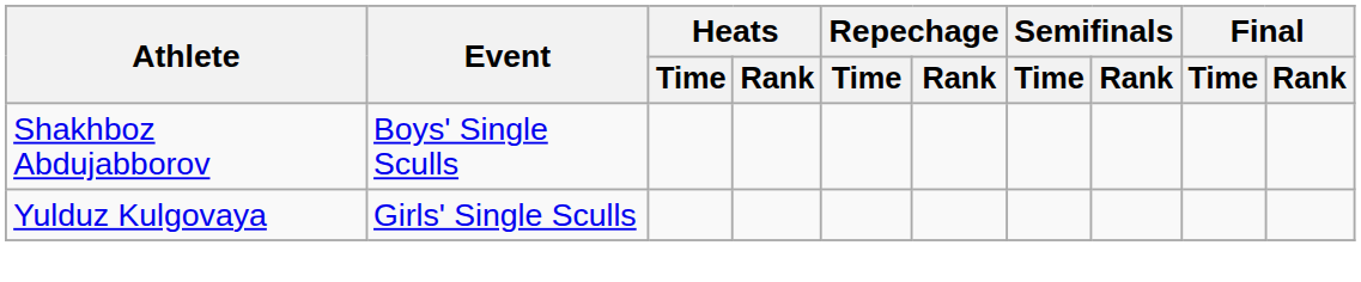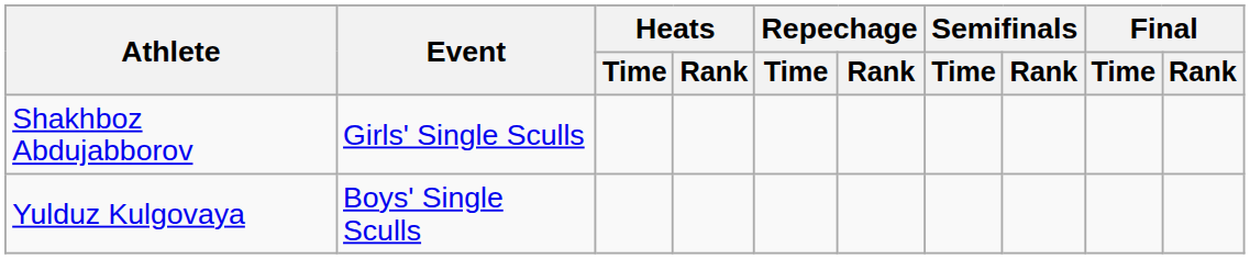Shakhboz Abdujabborov | Event: Boys' Single Sculls -> Girls' Single Sculls
Yulduz Kulgovaya | Event: Girls' Single Sculls -> Boys' Single Sculls
